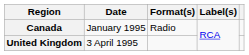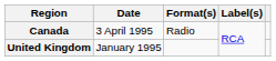Canada | Date: January 1995 -> 3 April 1995
United Kingdom | Date: 3 April 1995 -> January 1995
